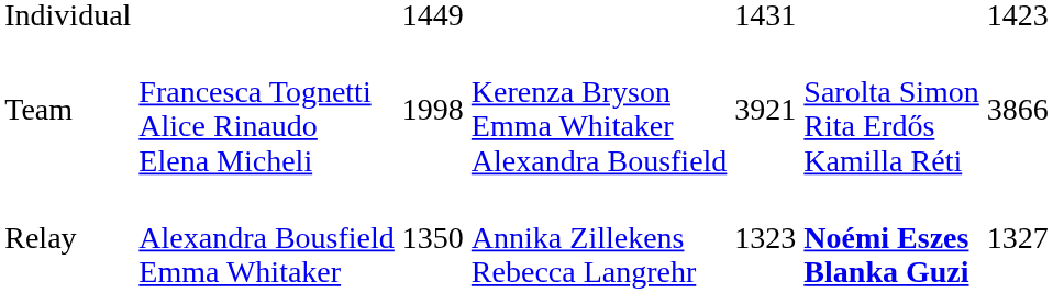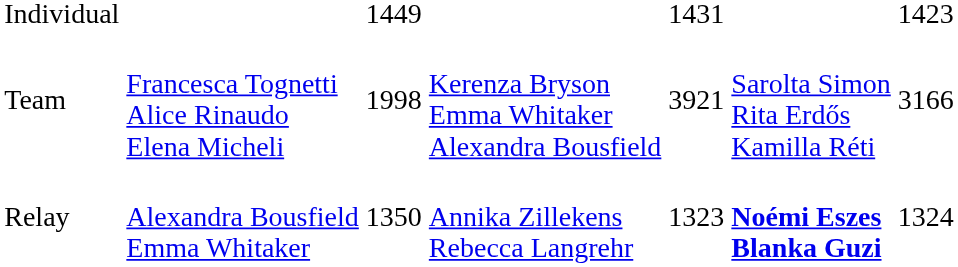Team | column 7: 3866 -> 3166
Relay | column 7: 1327 -> 1324
